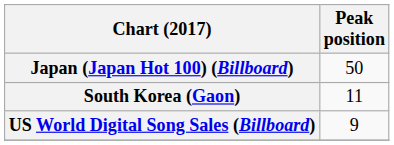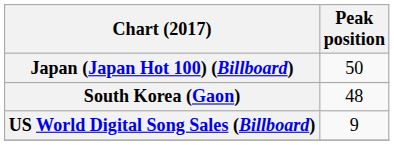South Korea (Gaon) | Peak position: 11 -> 48
